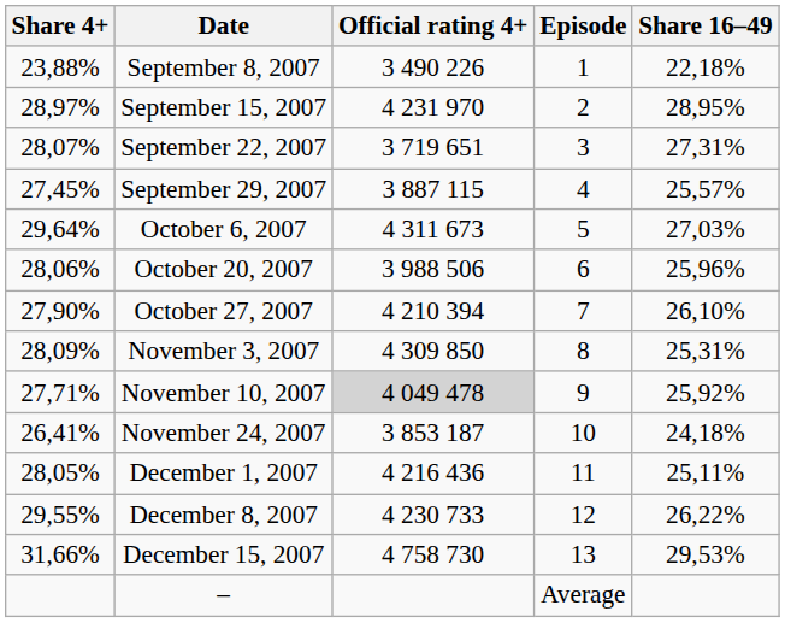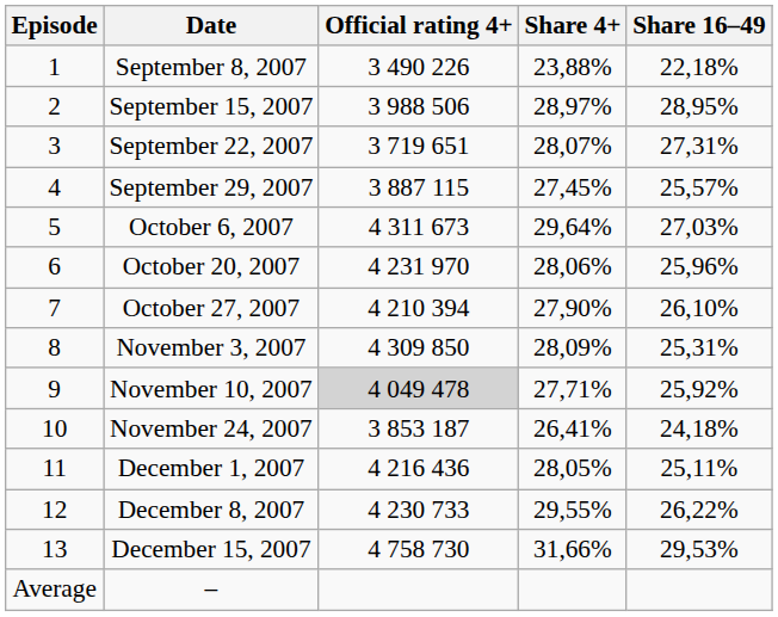columns swapped: Episode <-> Share 4+
September 15, 2007 | Official rating 4+: 4 231 970 -> 3 988 506
October 20, 2007 | Official rating 4+: 3 988 506 -> 4 231 970
